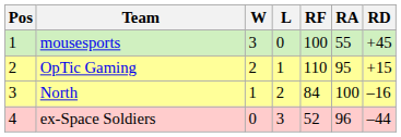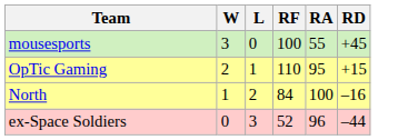- column: Pos | 1 | 2 | 3 | 4
